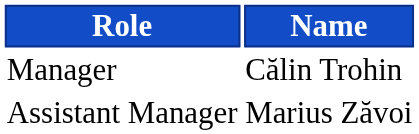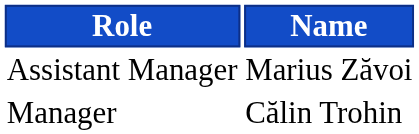rows swapped: Manager <-> Assistant Manager
